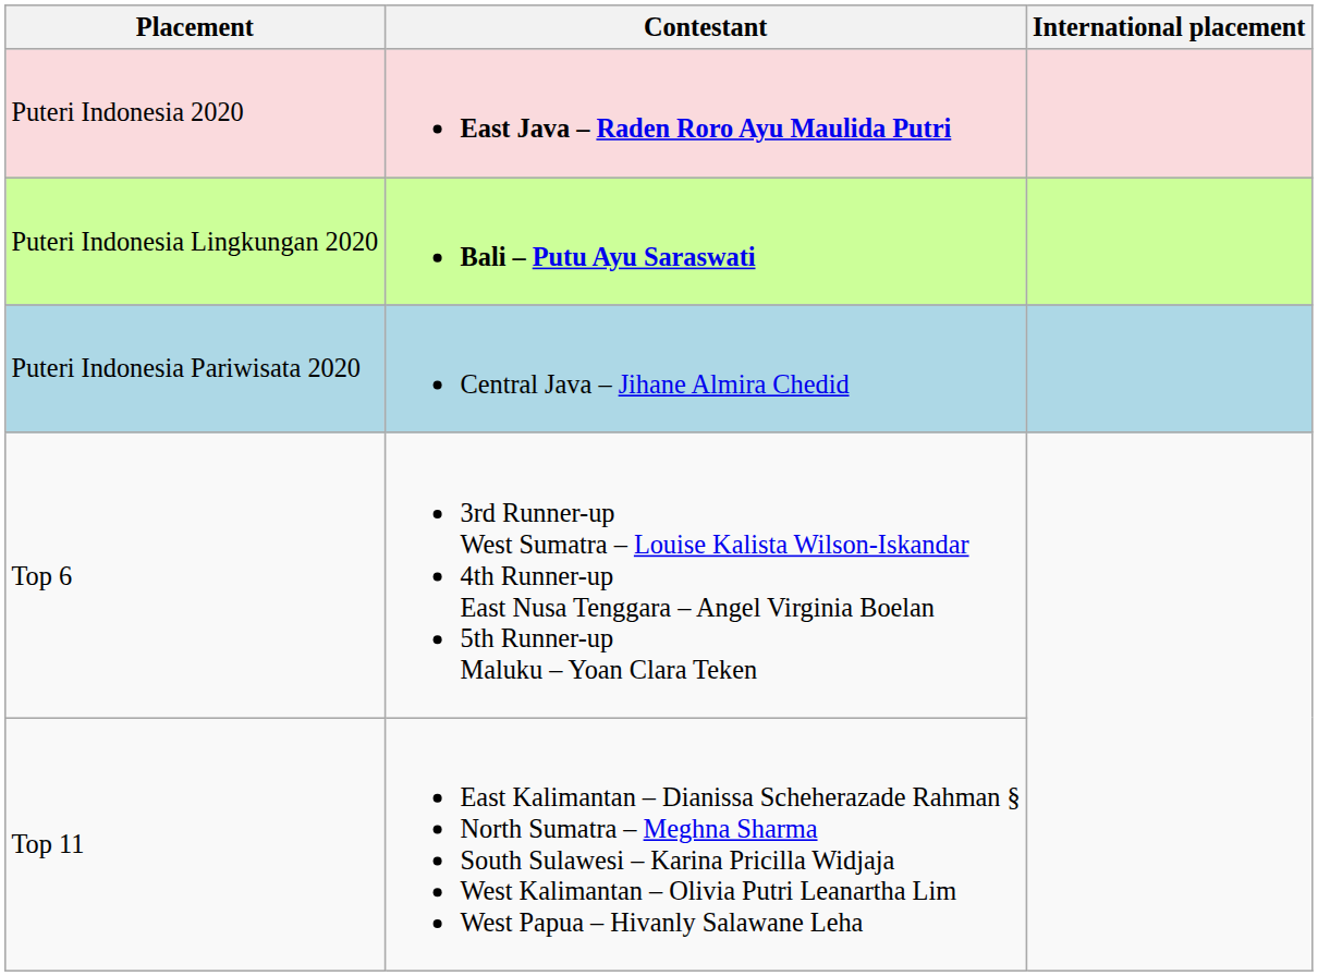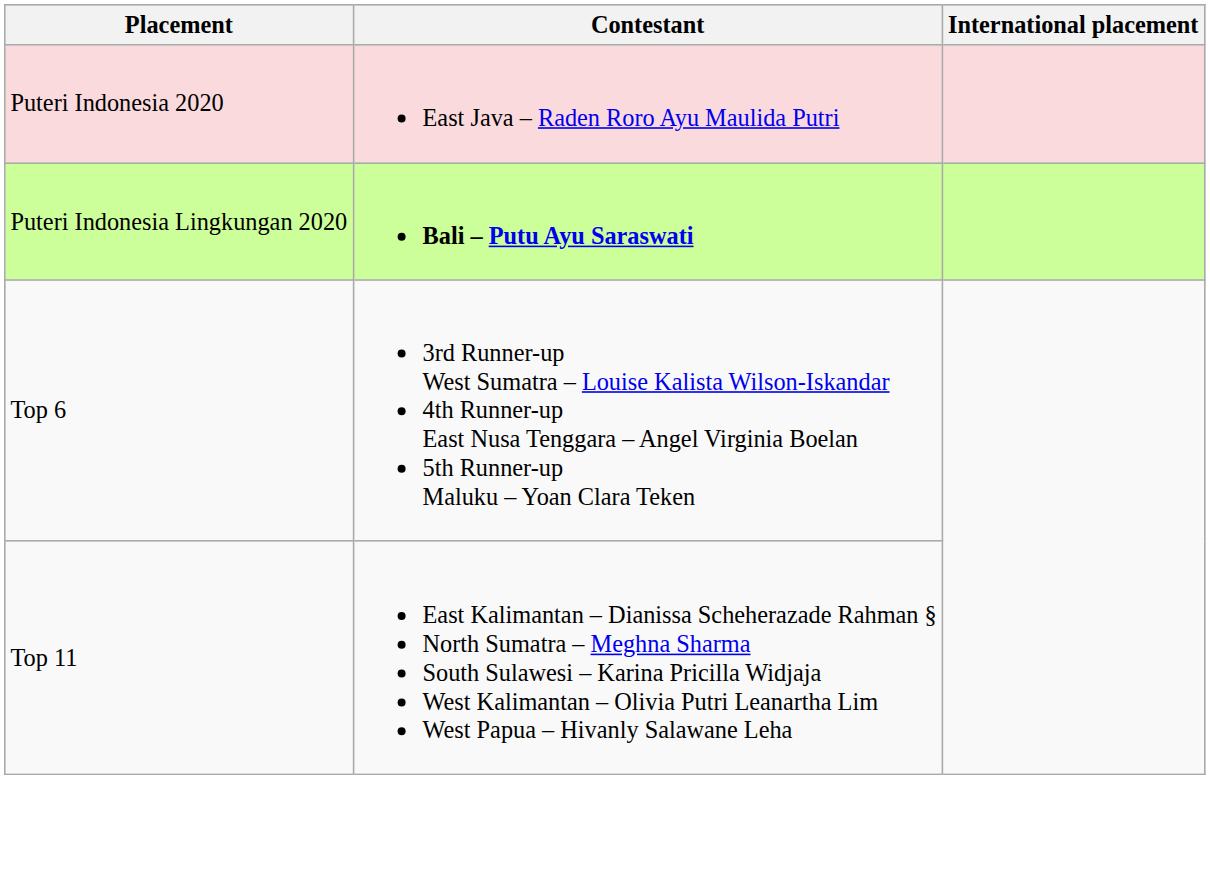Puteri Indonesia 2020 | Contestant: bold -> normal
- row: Puteri Indonesia Pariwisata 2020 | Central Java – Jihane Almira Chedid
